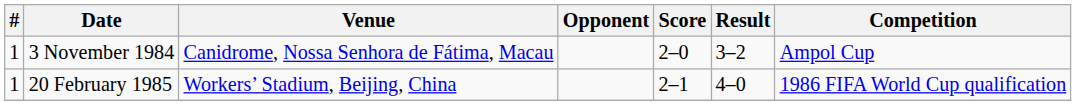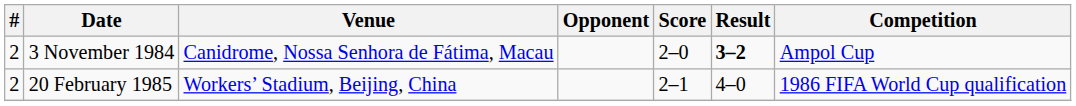3 November 1984 | #: 1 -> 2
3 November 1984 | Result: normal -> bold
20 February 1985 | #: 1 -> 2
